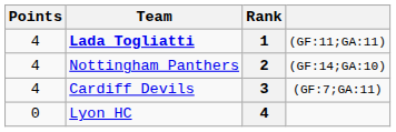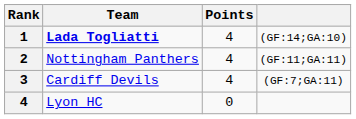columns swapped: Rank <-> Points
Lada Togliatti | column 4: (GF:11;GA:11) -> (GF:14;GA:10)
Nottingham Panthers | column 4: (GF:14;GA:10) -> (GF:11;GA:11)
